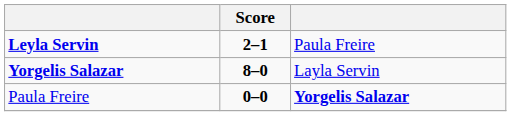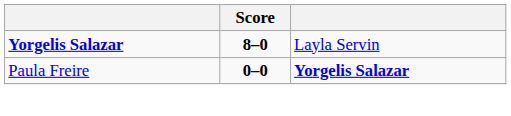- row: Leyla Servin | 2–1 | Paula Freire
